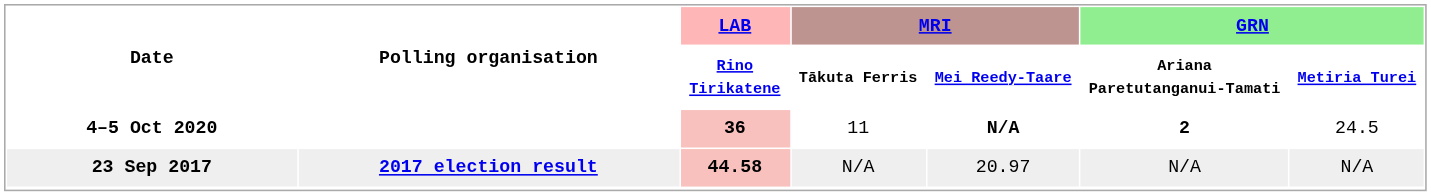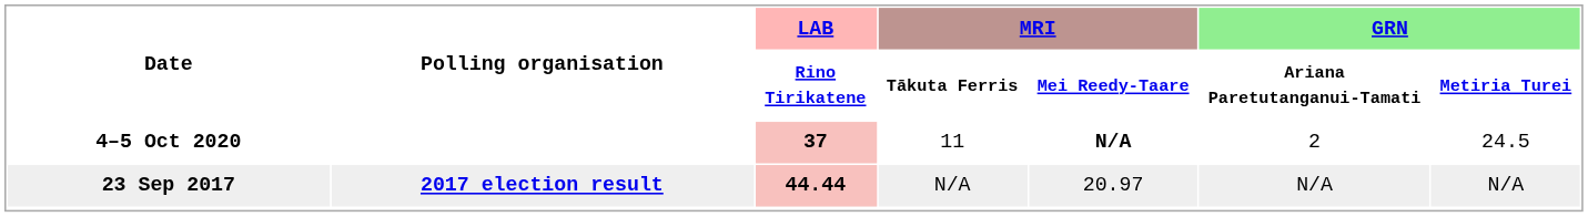4–5 Oct 2020 | LAB / Rino Tirikatene: 36 -> 37
4–5 Oct 2020 | GRN / Ariana Paretutanganui-Tamati: bold -> normal
23 Sep 2017 | LAB / Rino Tirikatene: 44.58 -> 44.44
